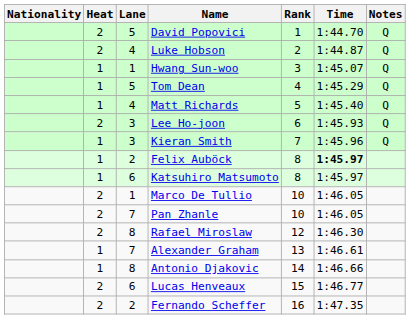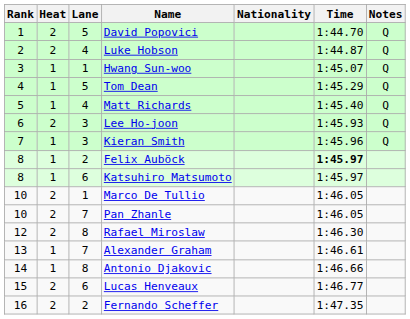columns swapped: Rank <-> Nationality
